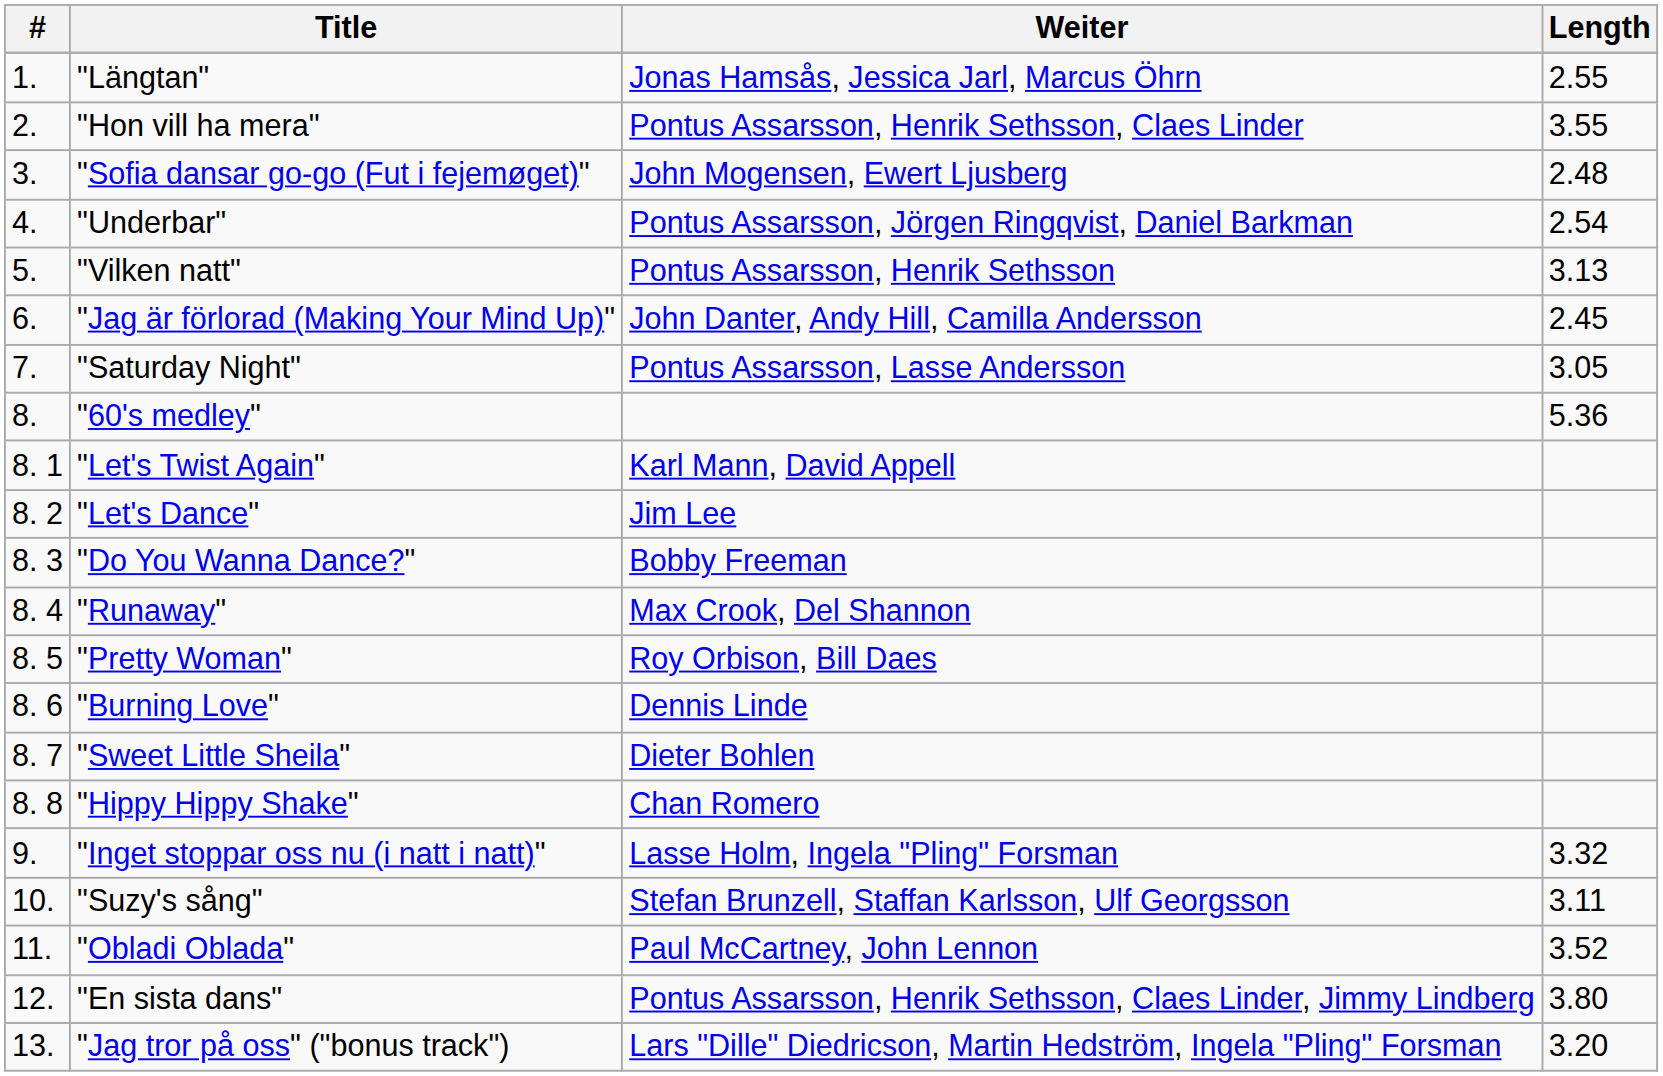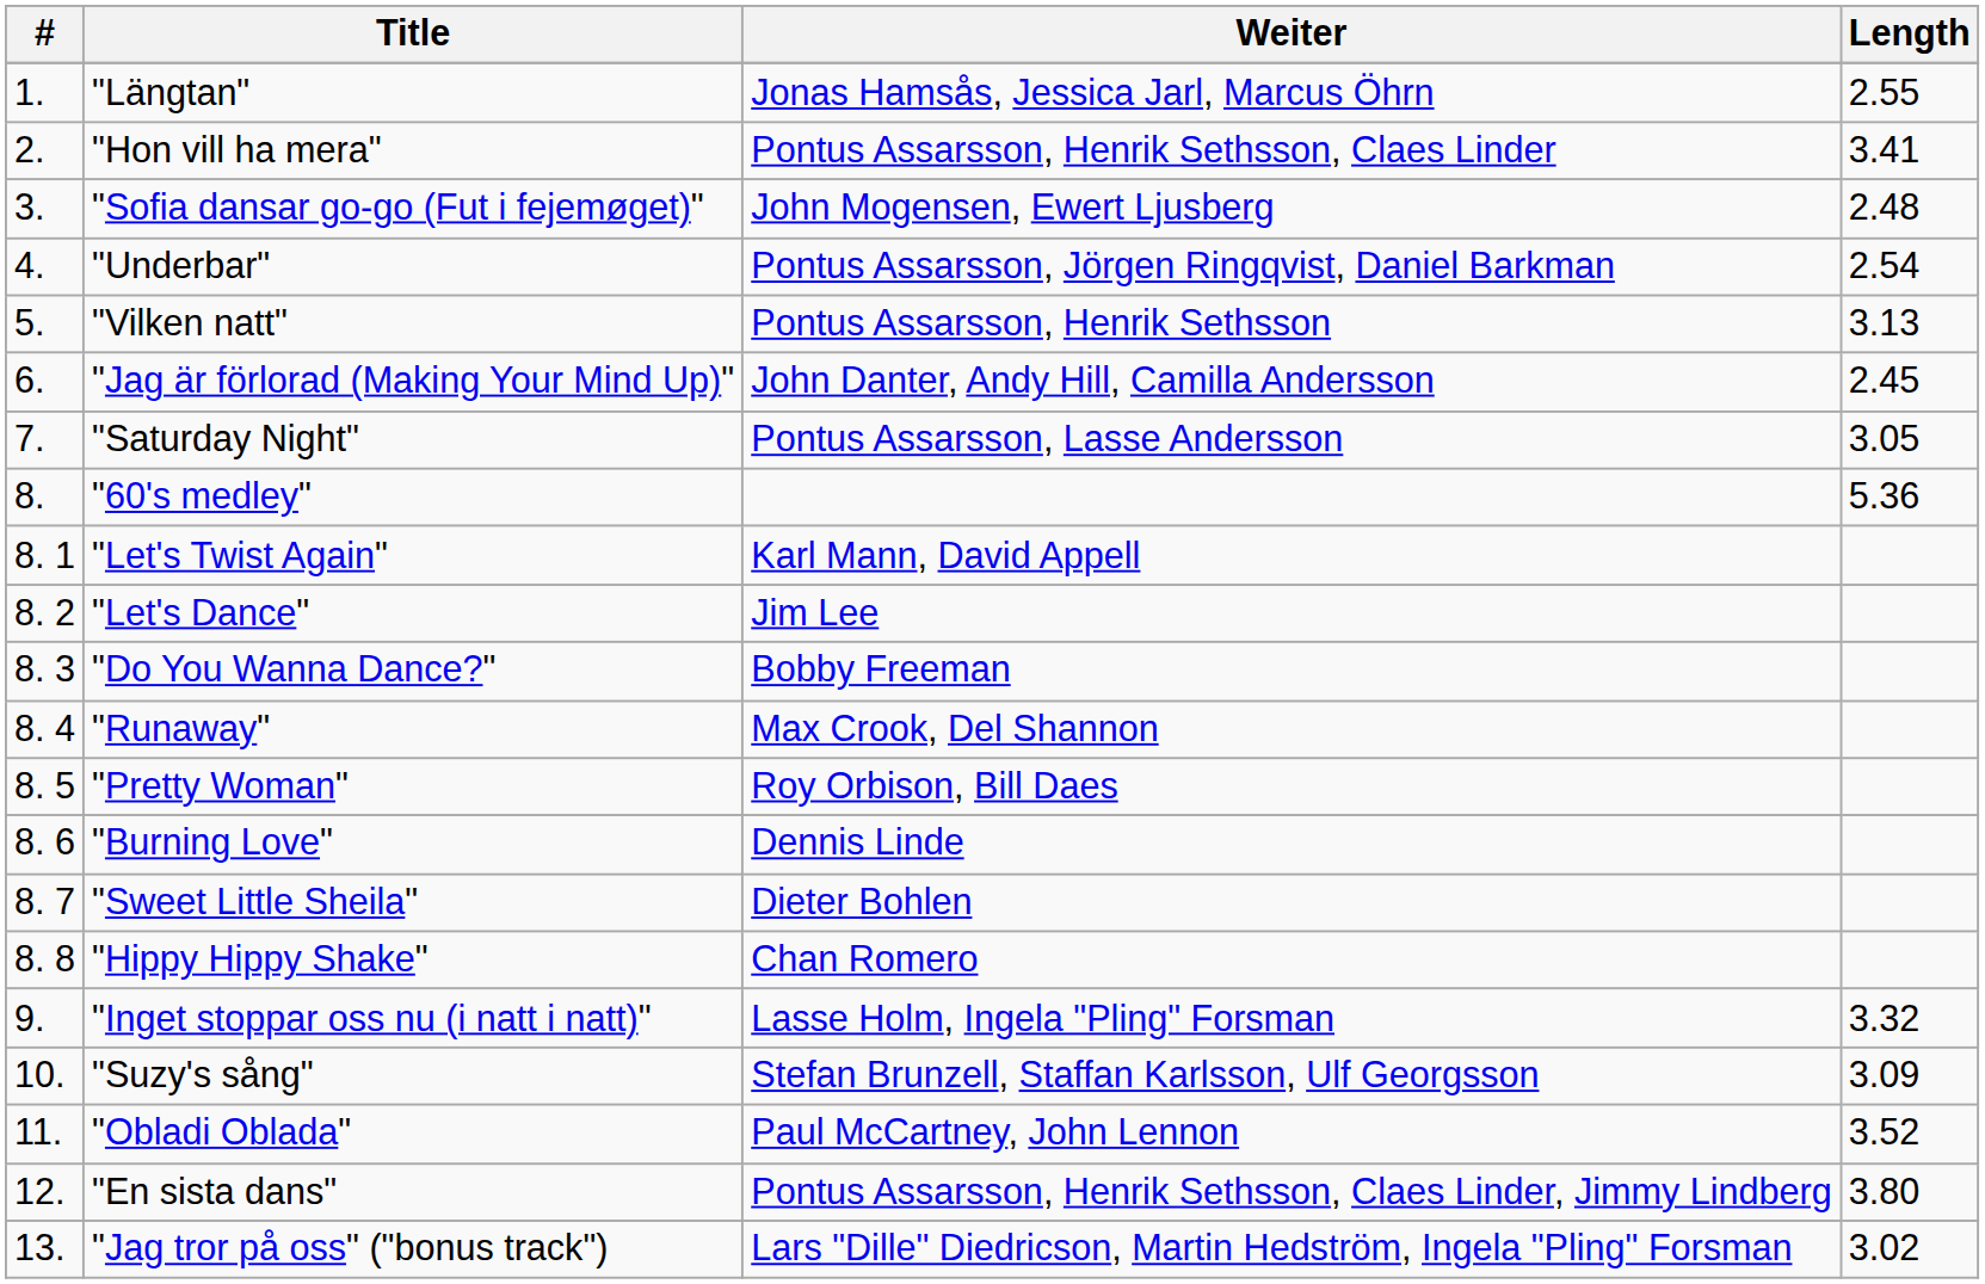"Hon vill ha mera" | Length: 3.55 -> 3.41
"Suzy's sång" | Length: 3.11 -> 3.09
"Jag tror på oss" ("bonus track") | Length: 3.20 -> 3.02
